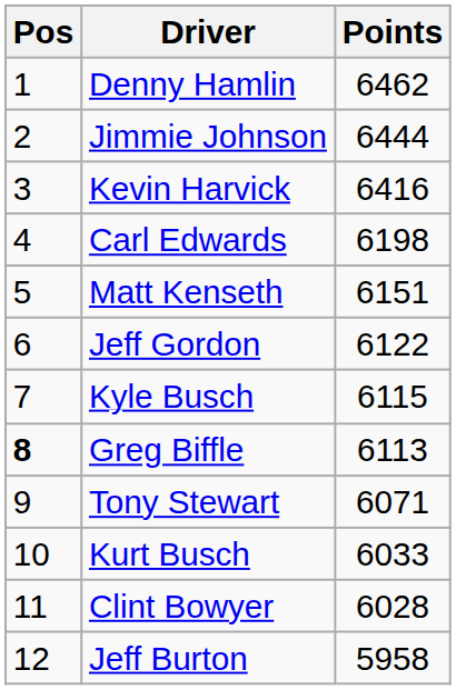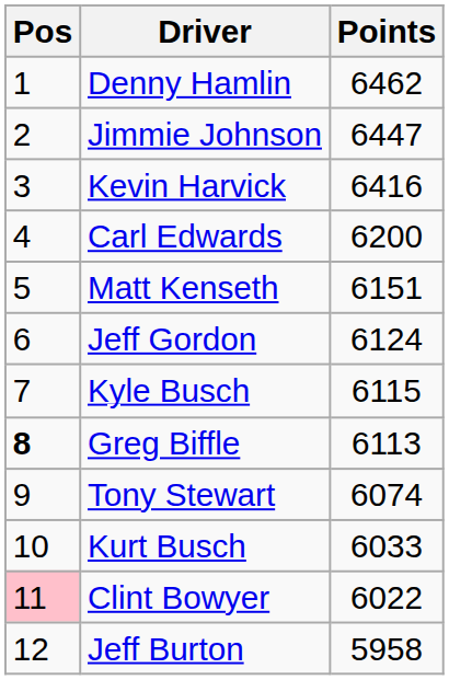Jimmie Johnson | Points: 6444 -> 6447
Carl Edwards | Points: 6198 -> 6200
Jeff Gordon | Points: 6122 -> 6124
Tony Stewart | Points: 6071 -> 6074
Clint Bowyer | Pos: no background -> pink background
Clint Bowyer | Points: 6028 -> 6022
